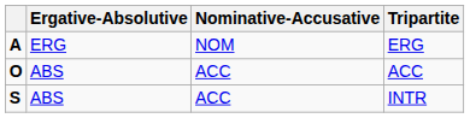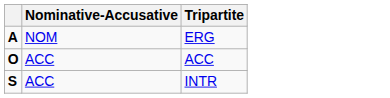- column: Ergative-Absolutive | ERG | ABS | ABS
